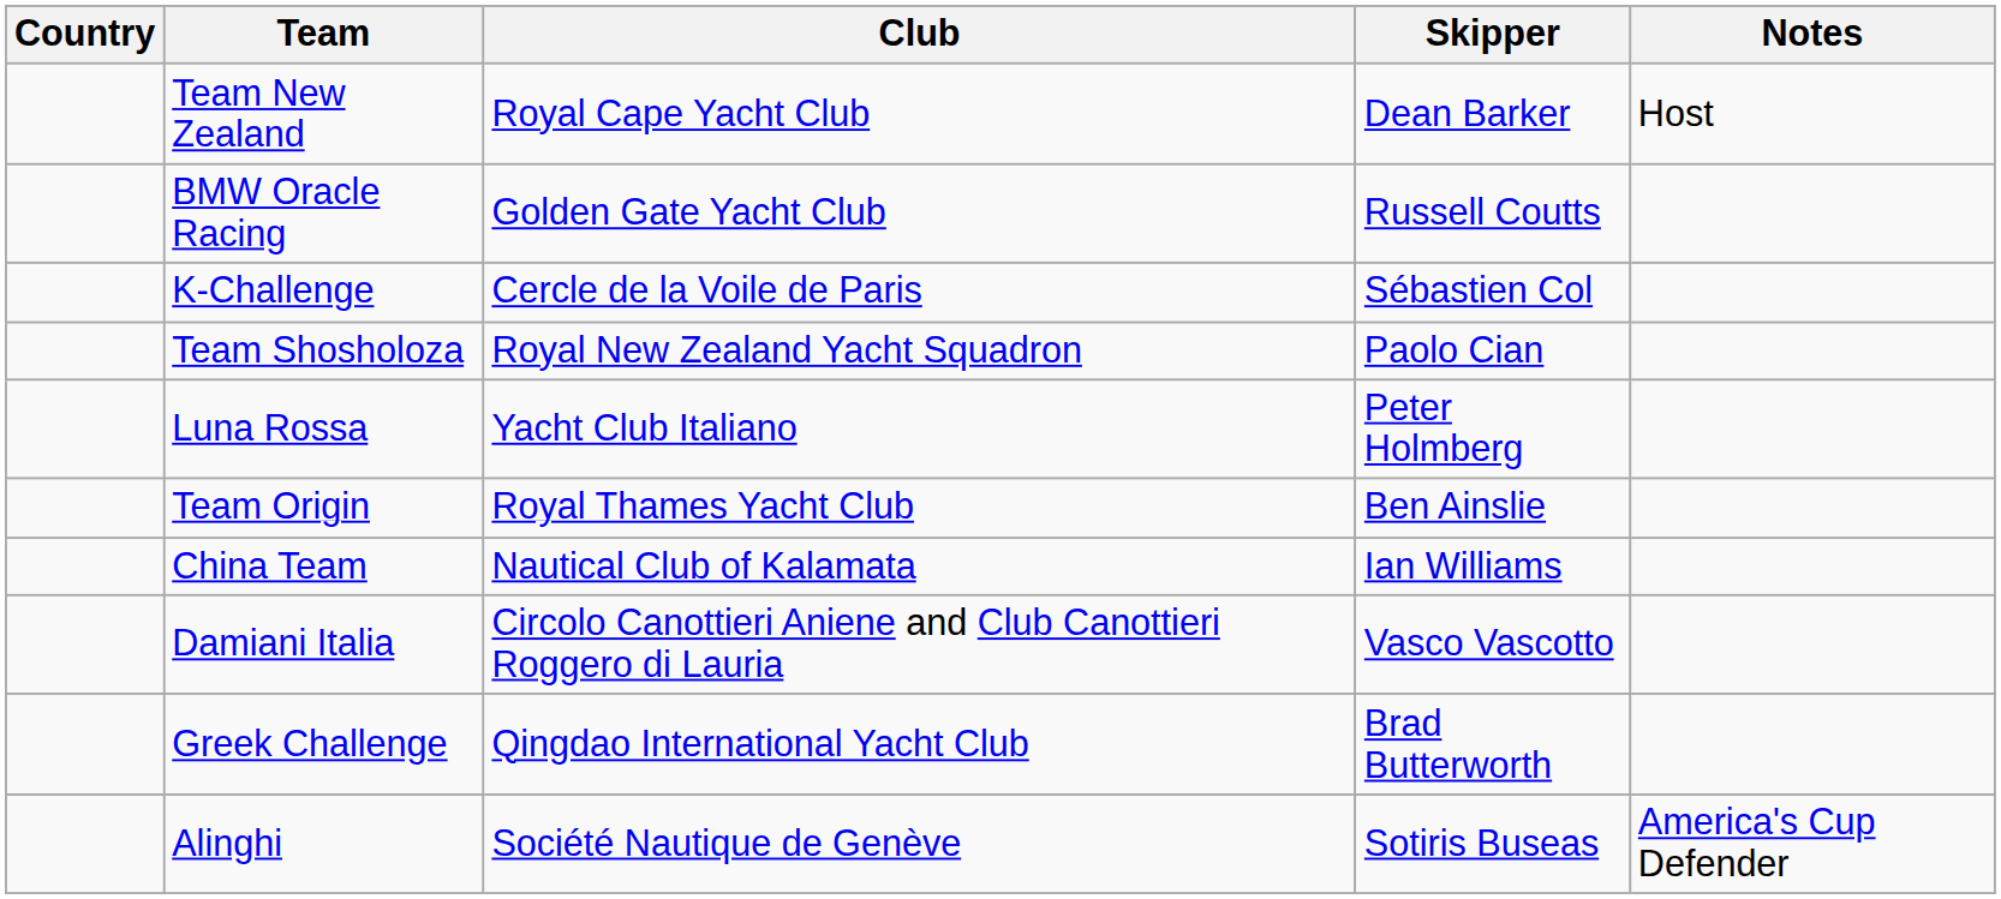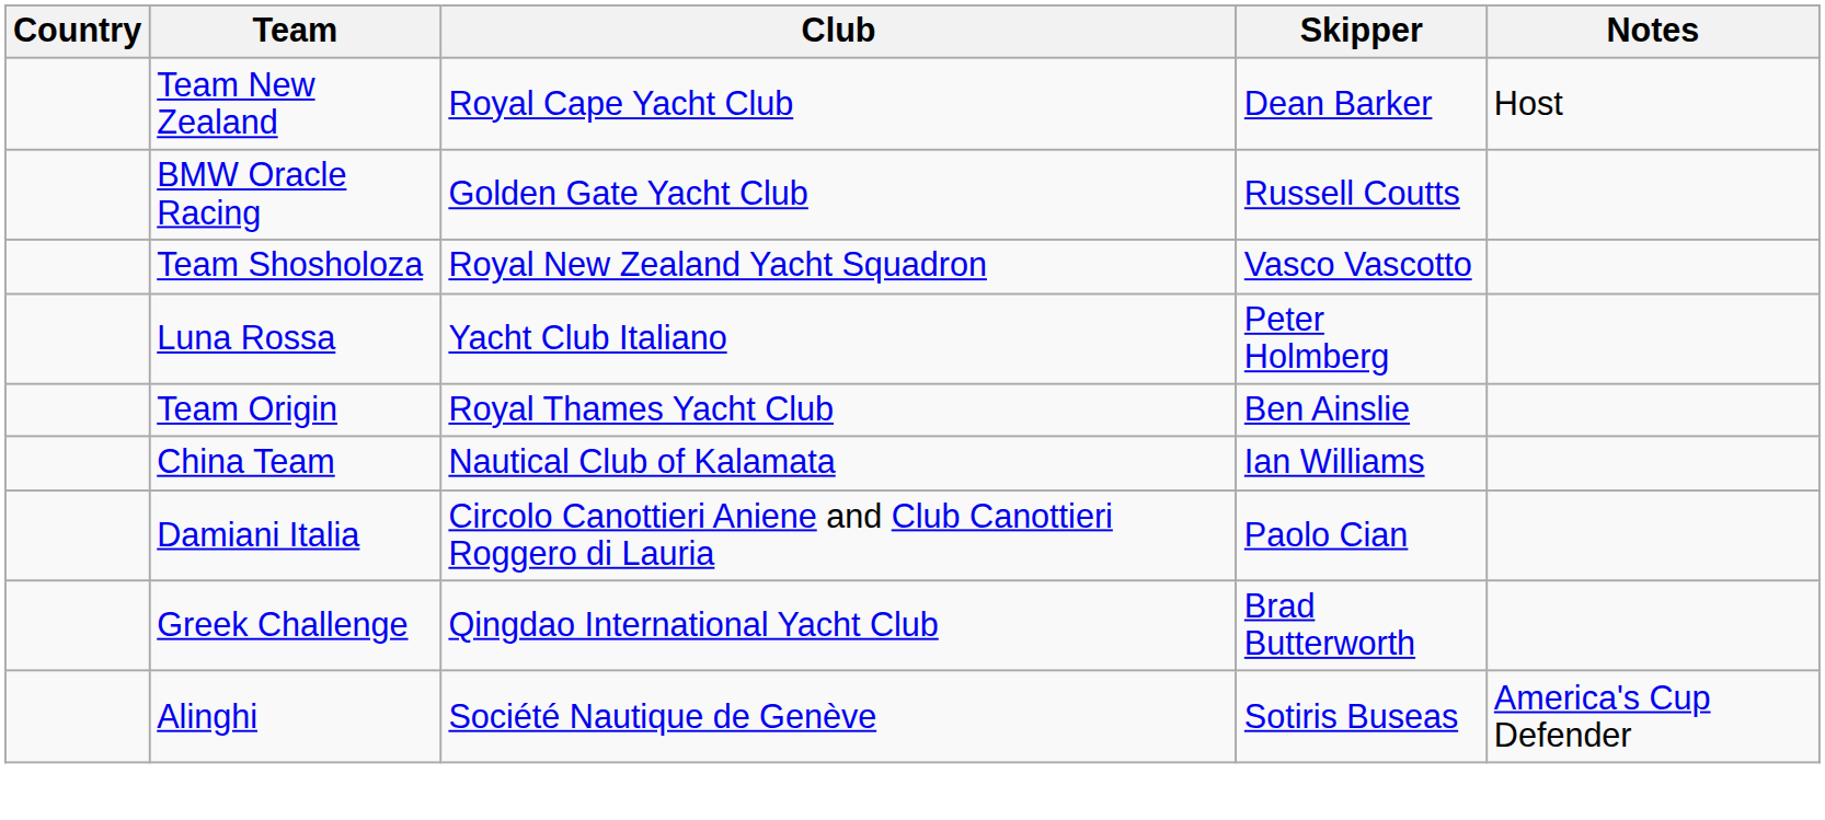- row: K-Challenge | Cercle de la Voile de Paris | Sébastien Col
Team Shosholoza | Skipper: Paolo Cian -> Vasco Vascotto
Damiani Italia | Skipper: Vasco Vascotto -> Paolo Cian
